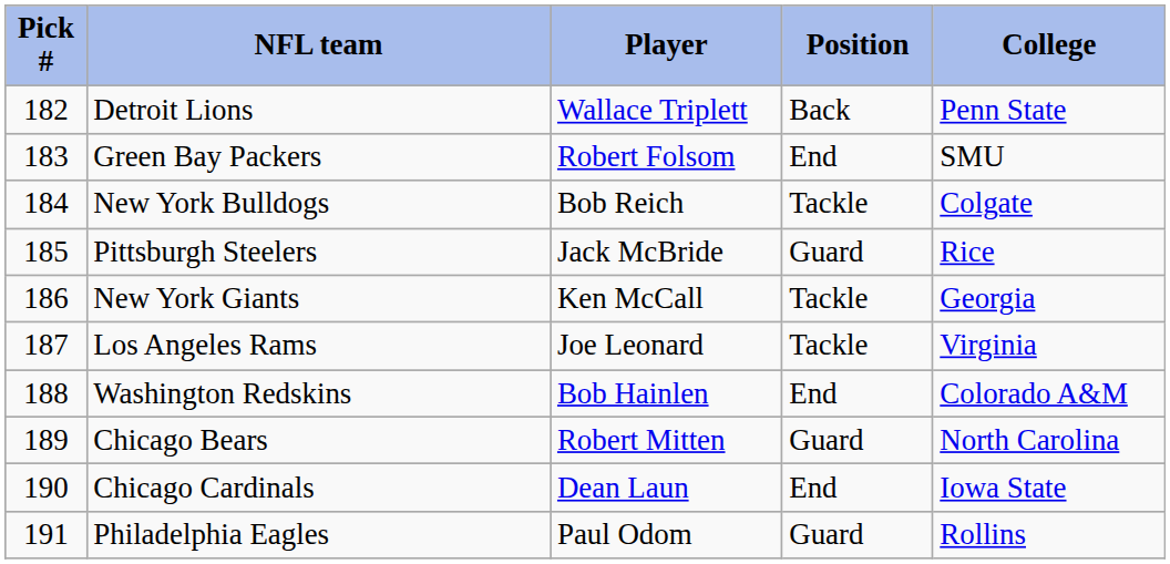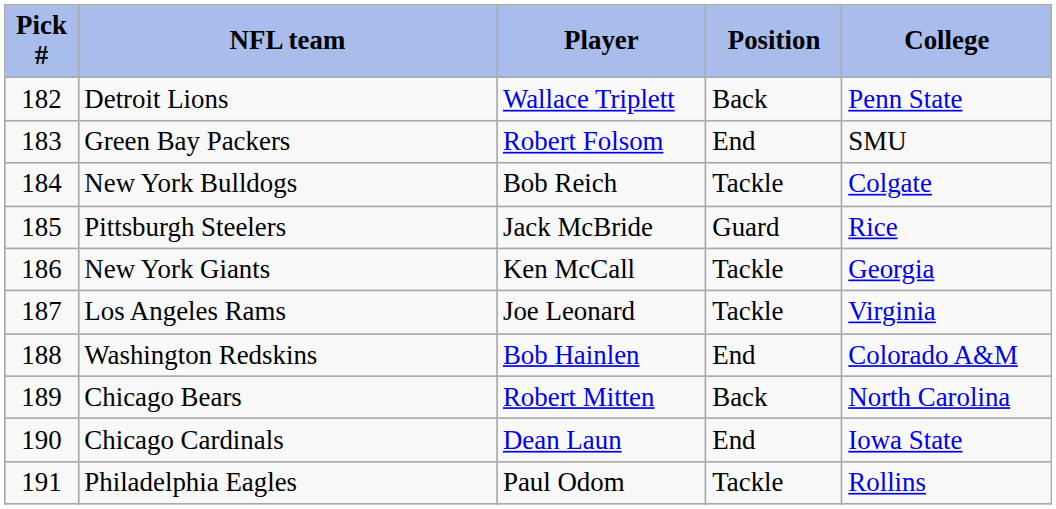Chicago Bears | Position: Guard -> Back
Philadelphia Eagles | Position: Guard -> Tackle
